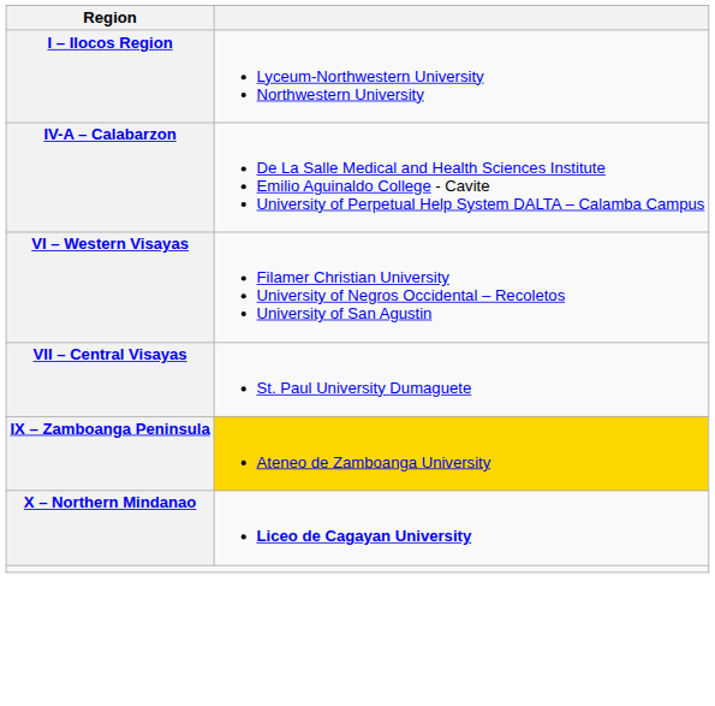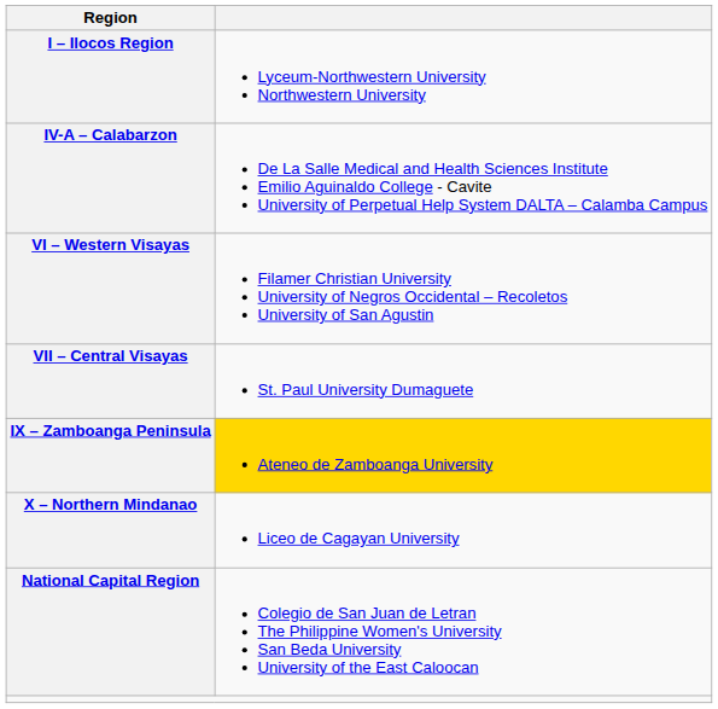X – Northern Mindanao | column 2: bold -> normal
+ row: National Capital Region | Colegio de San Juan de Letran The Philippine Women's University San Beda University University of the East Caloocan
